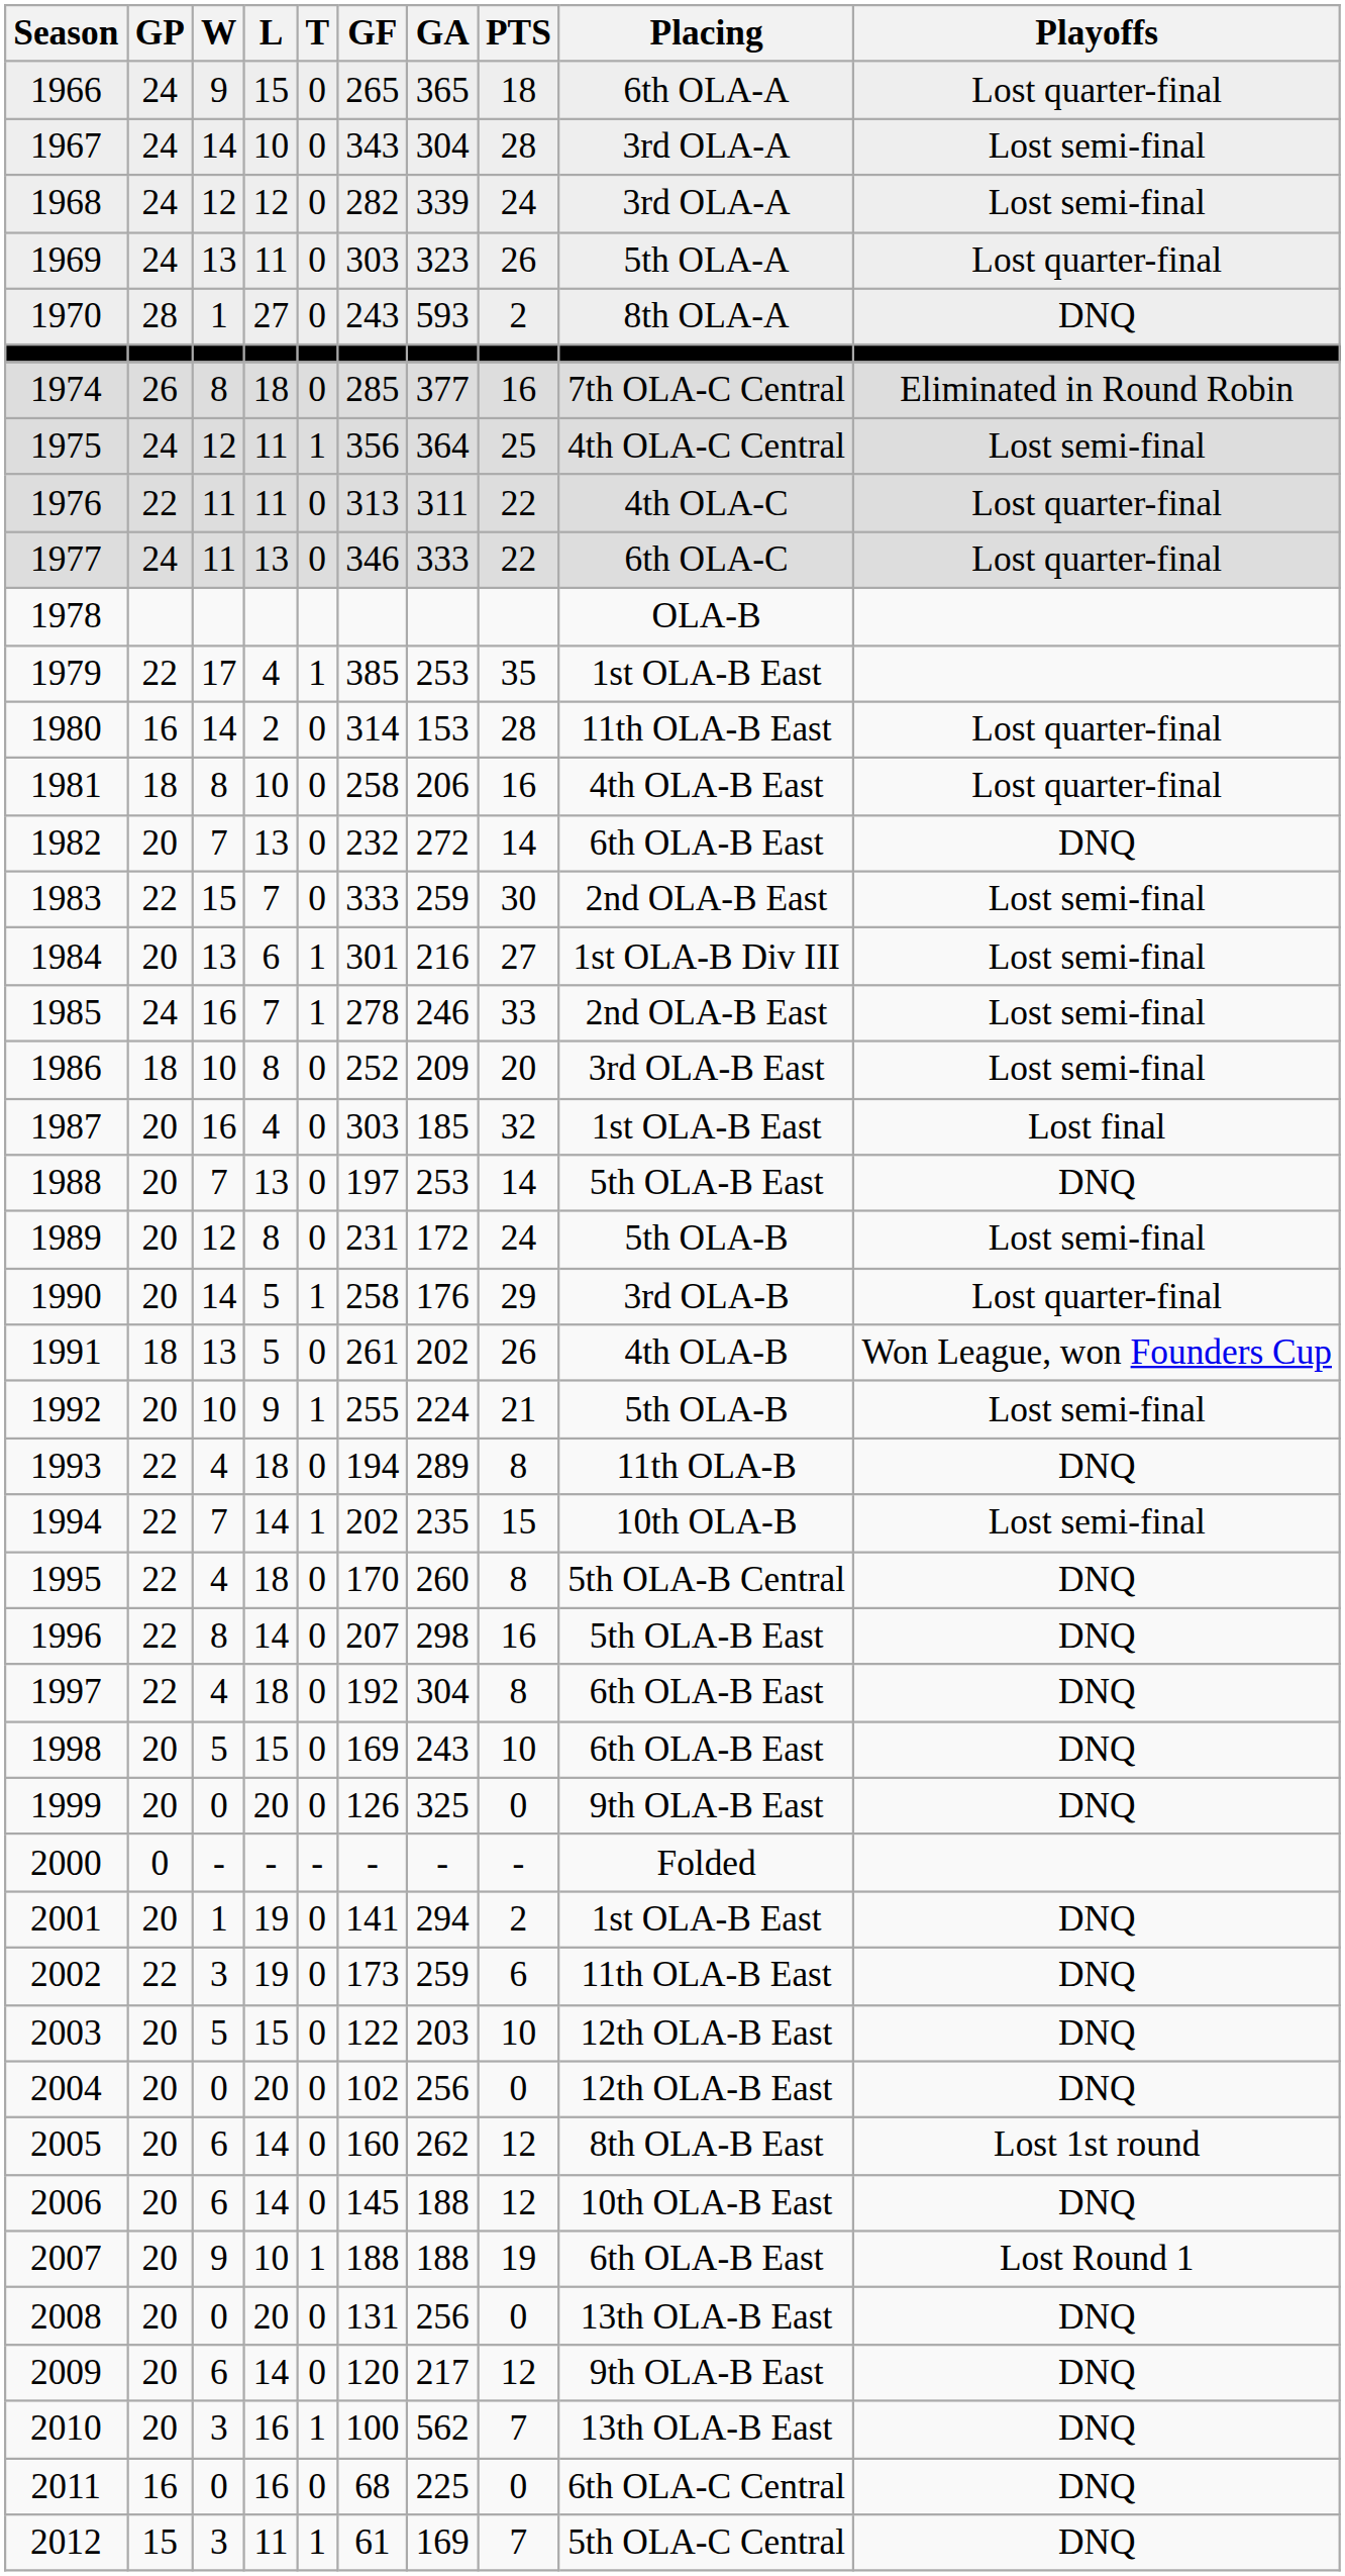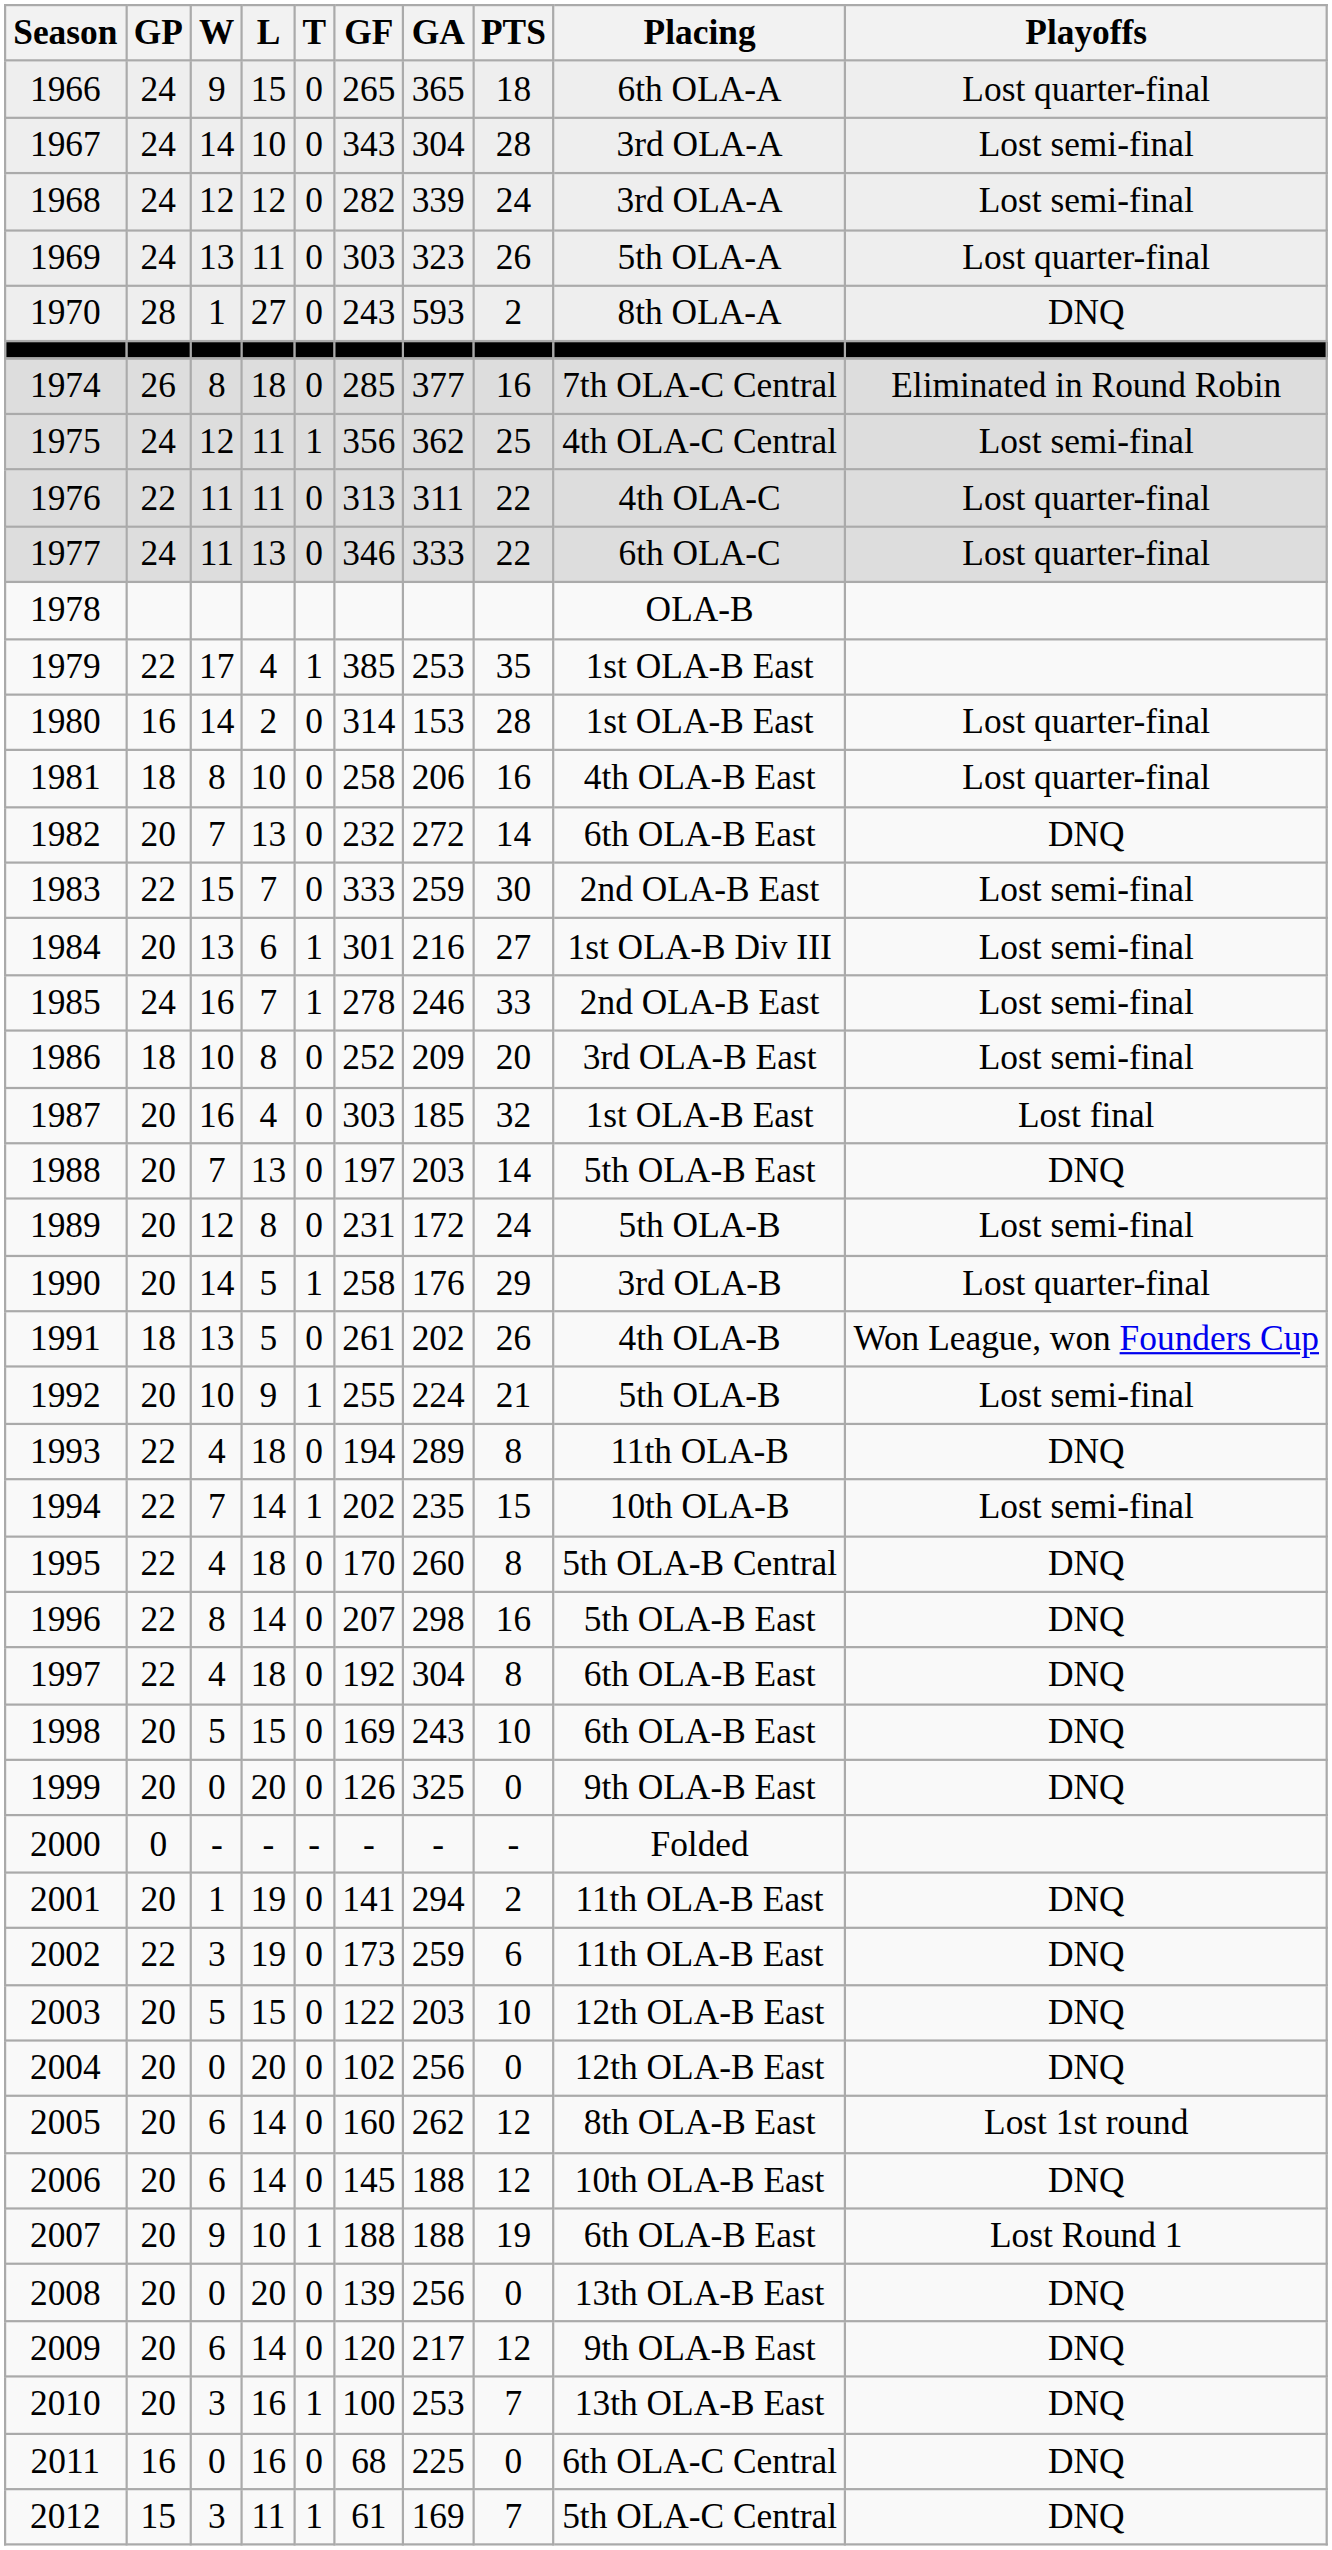1975 | GA: 364 -> 362
1980 | Placing: 11th OLA-B East -> 1st OLA-B East
1988 | GA: 253 -> 203
2001 | Placing: 1st OLA-B East -> 11th OLA-B East
2008 | GF: 131 -> 139
2010 | GA: 562 -> 253
